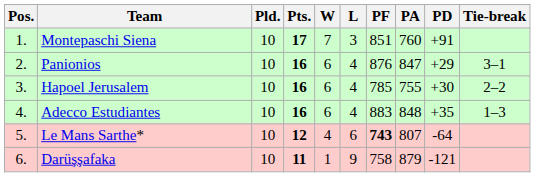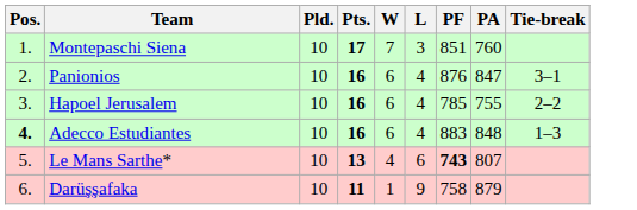- column: PD | +91 | +29 | +30 | +35 | -64 | -121
Adecco Estudiantes | Pos.: normal -> bold
Le Mans Sarthe* | Pts.: 12 -> 13
